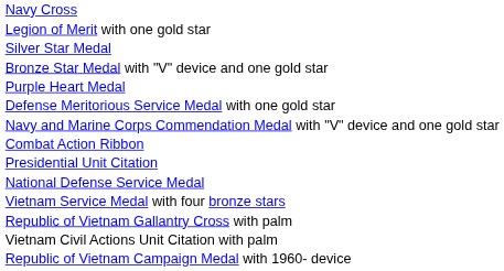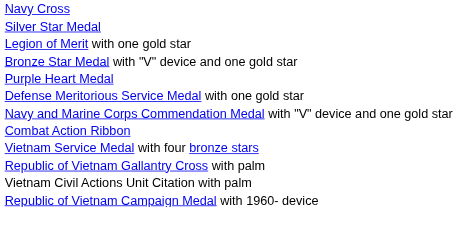rows swapped: Silver Star Medal <-> Legion of Merit with one gold star
- row: Presidential Unit Citation
- row: National Defense Service Medal
